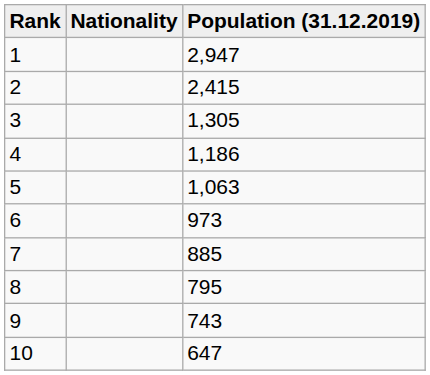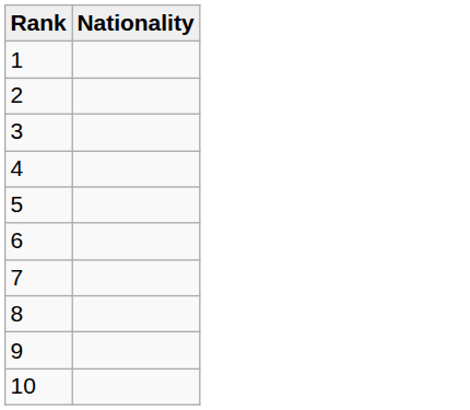- column: Population (31.12.2019) | 2,947 | 2,415 | 1,305 | 1,186 | 1,063 | 973 | 885 | 795 | 743 | 647
